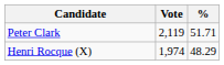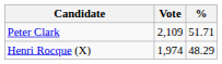Peter Clark | Vote: 2,119 -> 2,109
